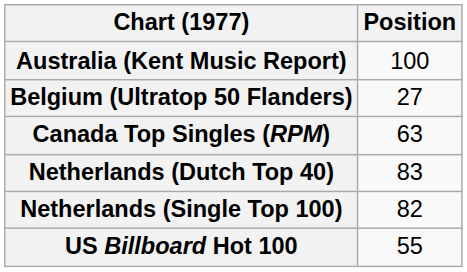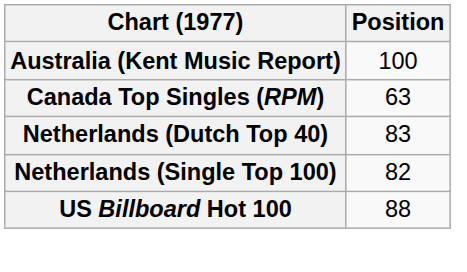- row: Belgium (Ultratop 50 Flanders) | 27
US Billboard Hot 100 | Position: 55 -> 88
